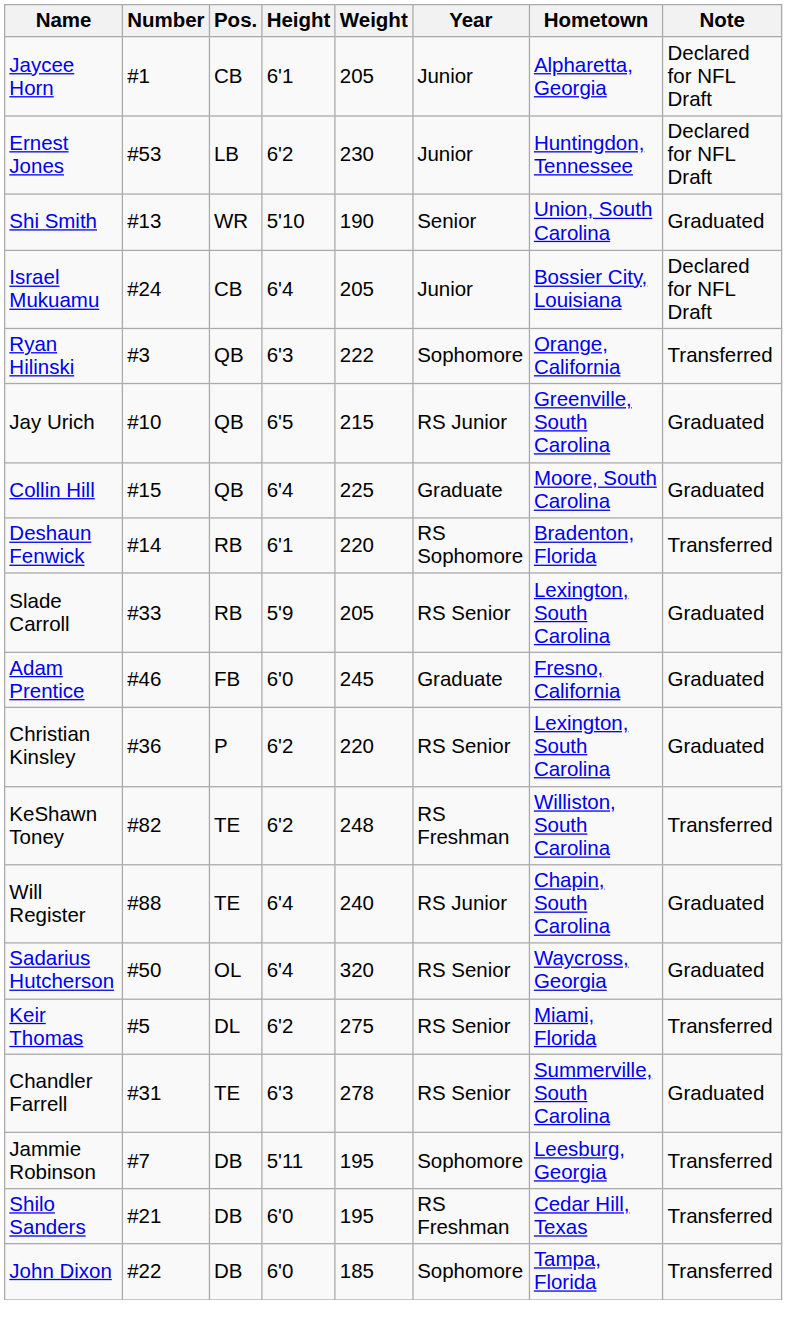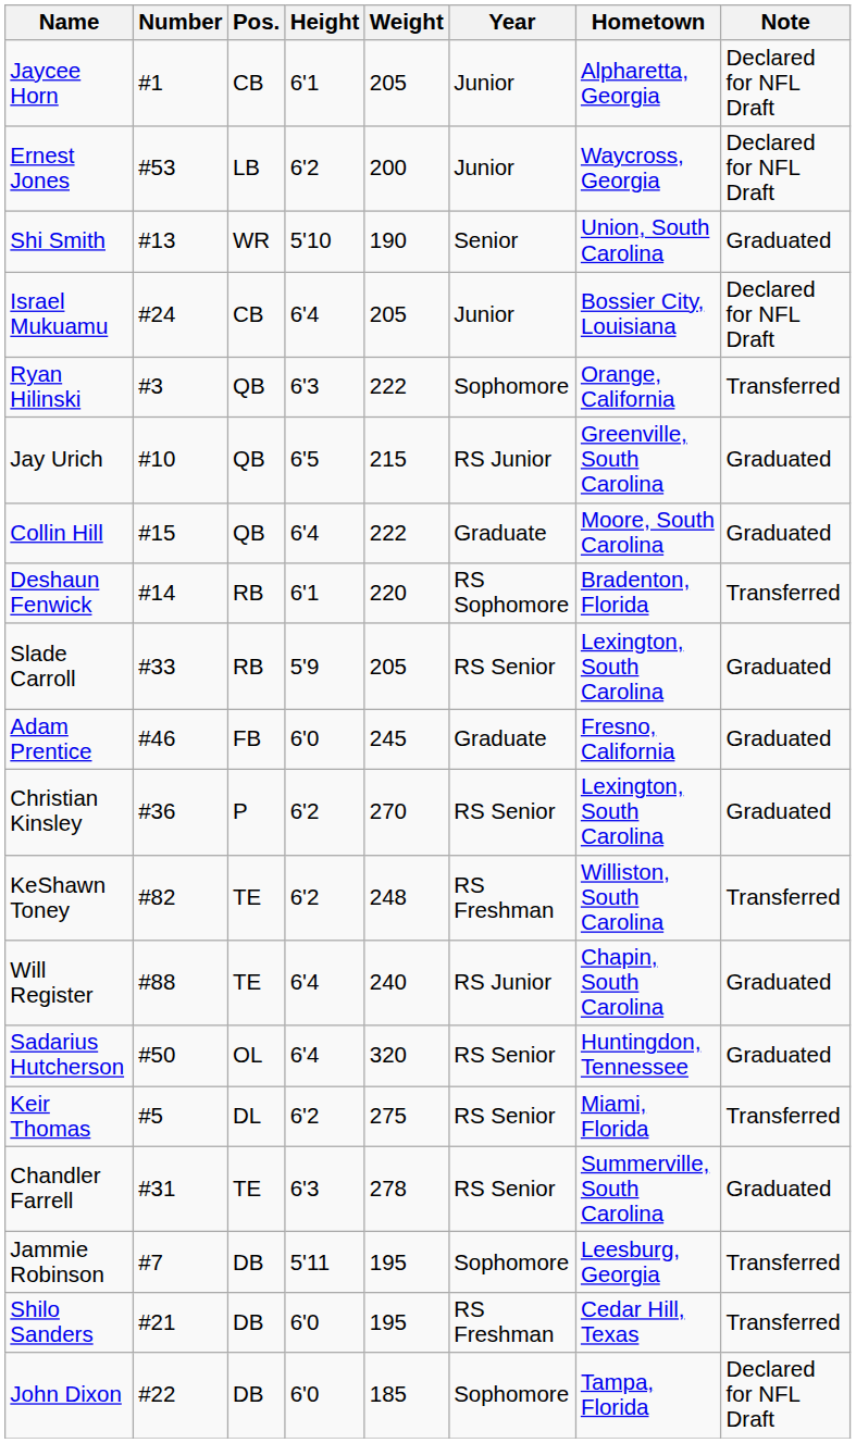Ernest Jones | Weight: 230 -> 200
Ernest Jones | Hometown: Huntingdon, Tennessee -> Waycross, Georgia
Collin Hill | Weight: 225 -> 222
Christian Kinsley | Weight: 220 -> 270
Sadarius Hutcherson | Hometown: Waycross, Georgia -> Huntingdon, Tennessee
John Dixon | Note: Transferred -> Declared for NFL Draft
